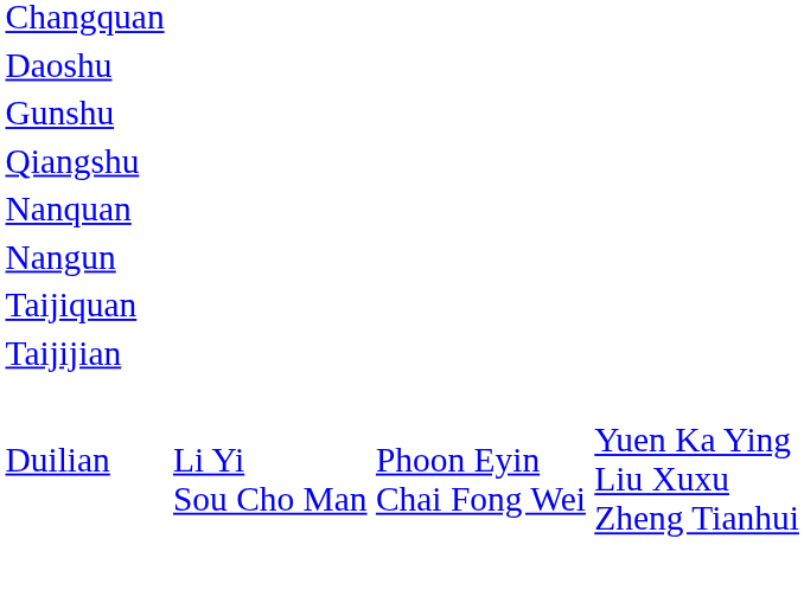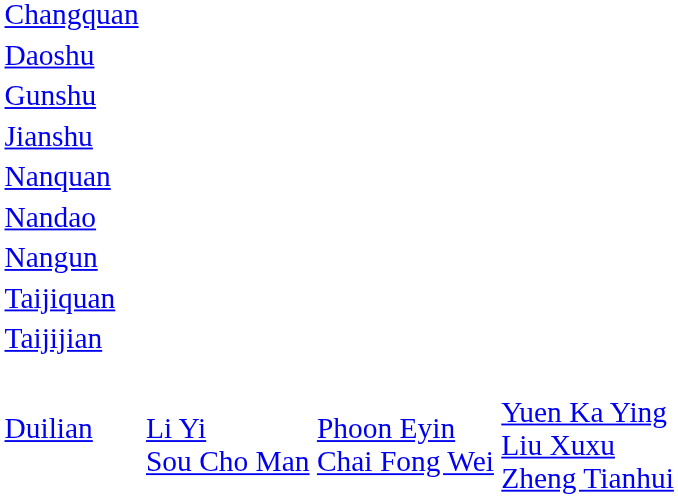+ row: Jianshu
- row: Qiangshu
+ row: Nandao
